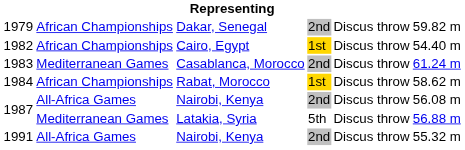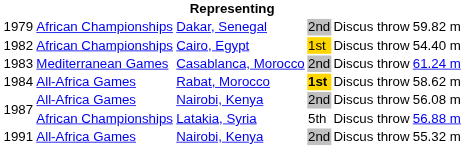1984 | column 2: African Championships -> All-Africa Games
1984 | column 4: normal -> bold
1987 / Latakia, Syria | column 2: Mediterranean Games -> African Championships
